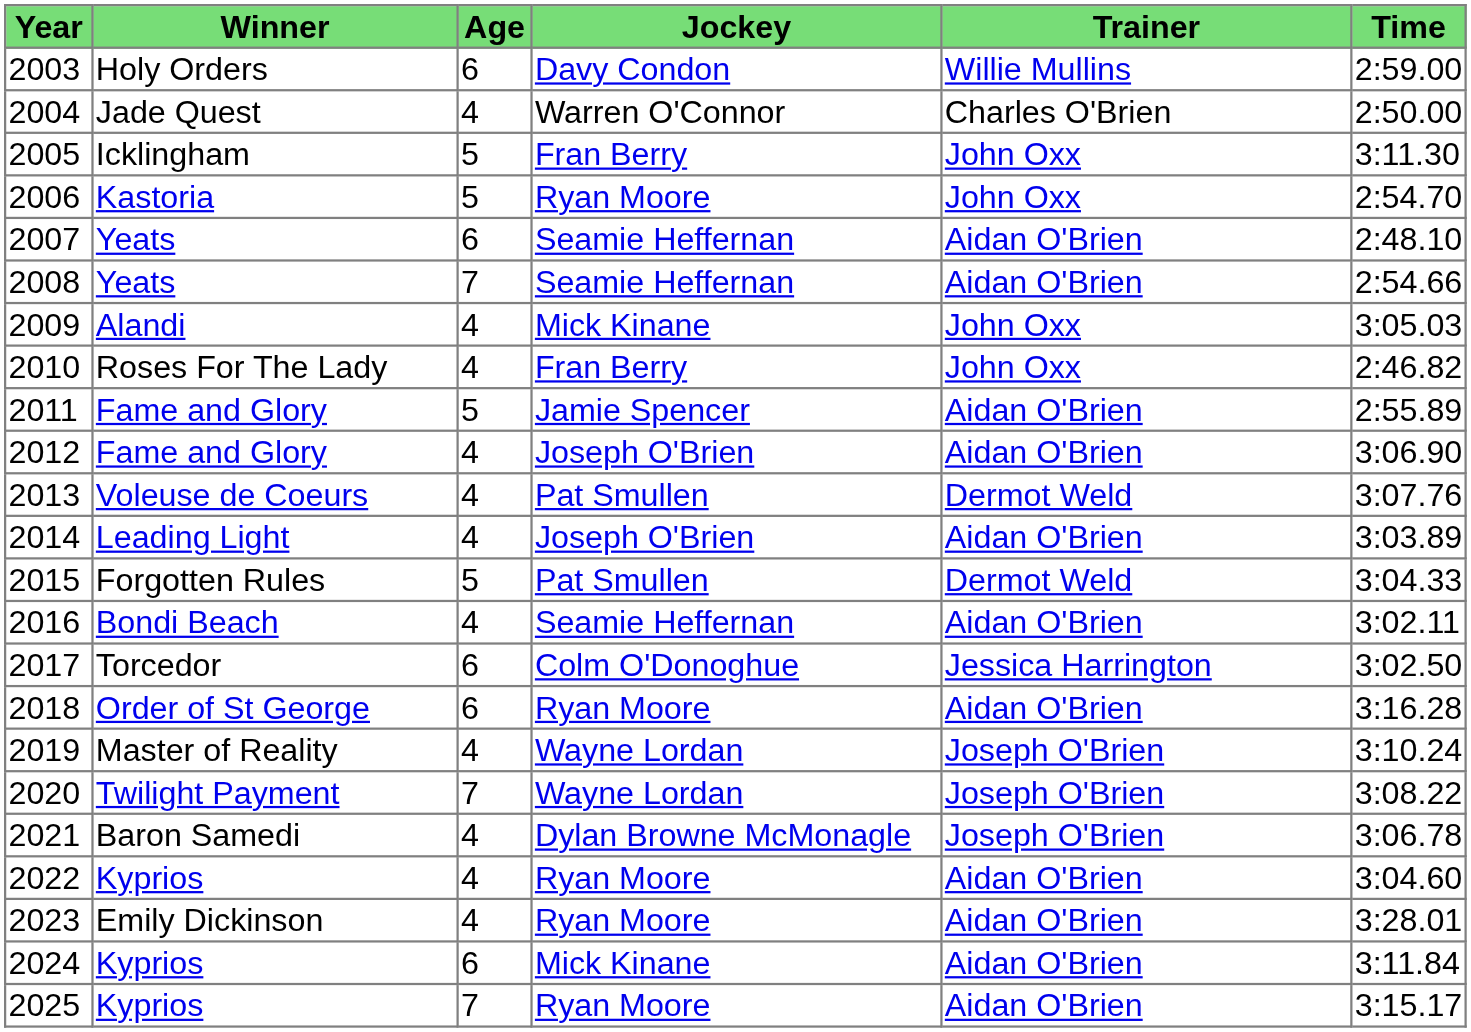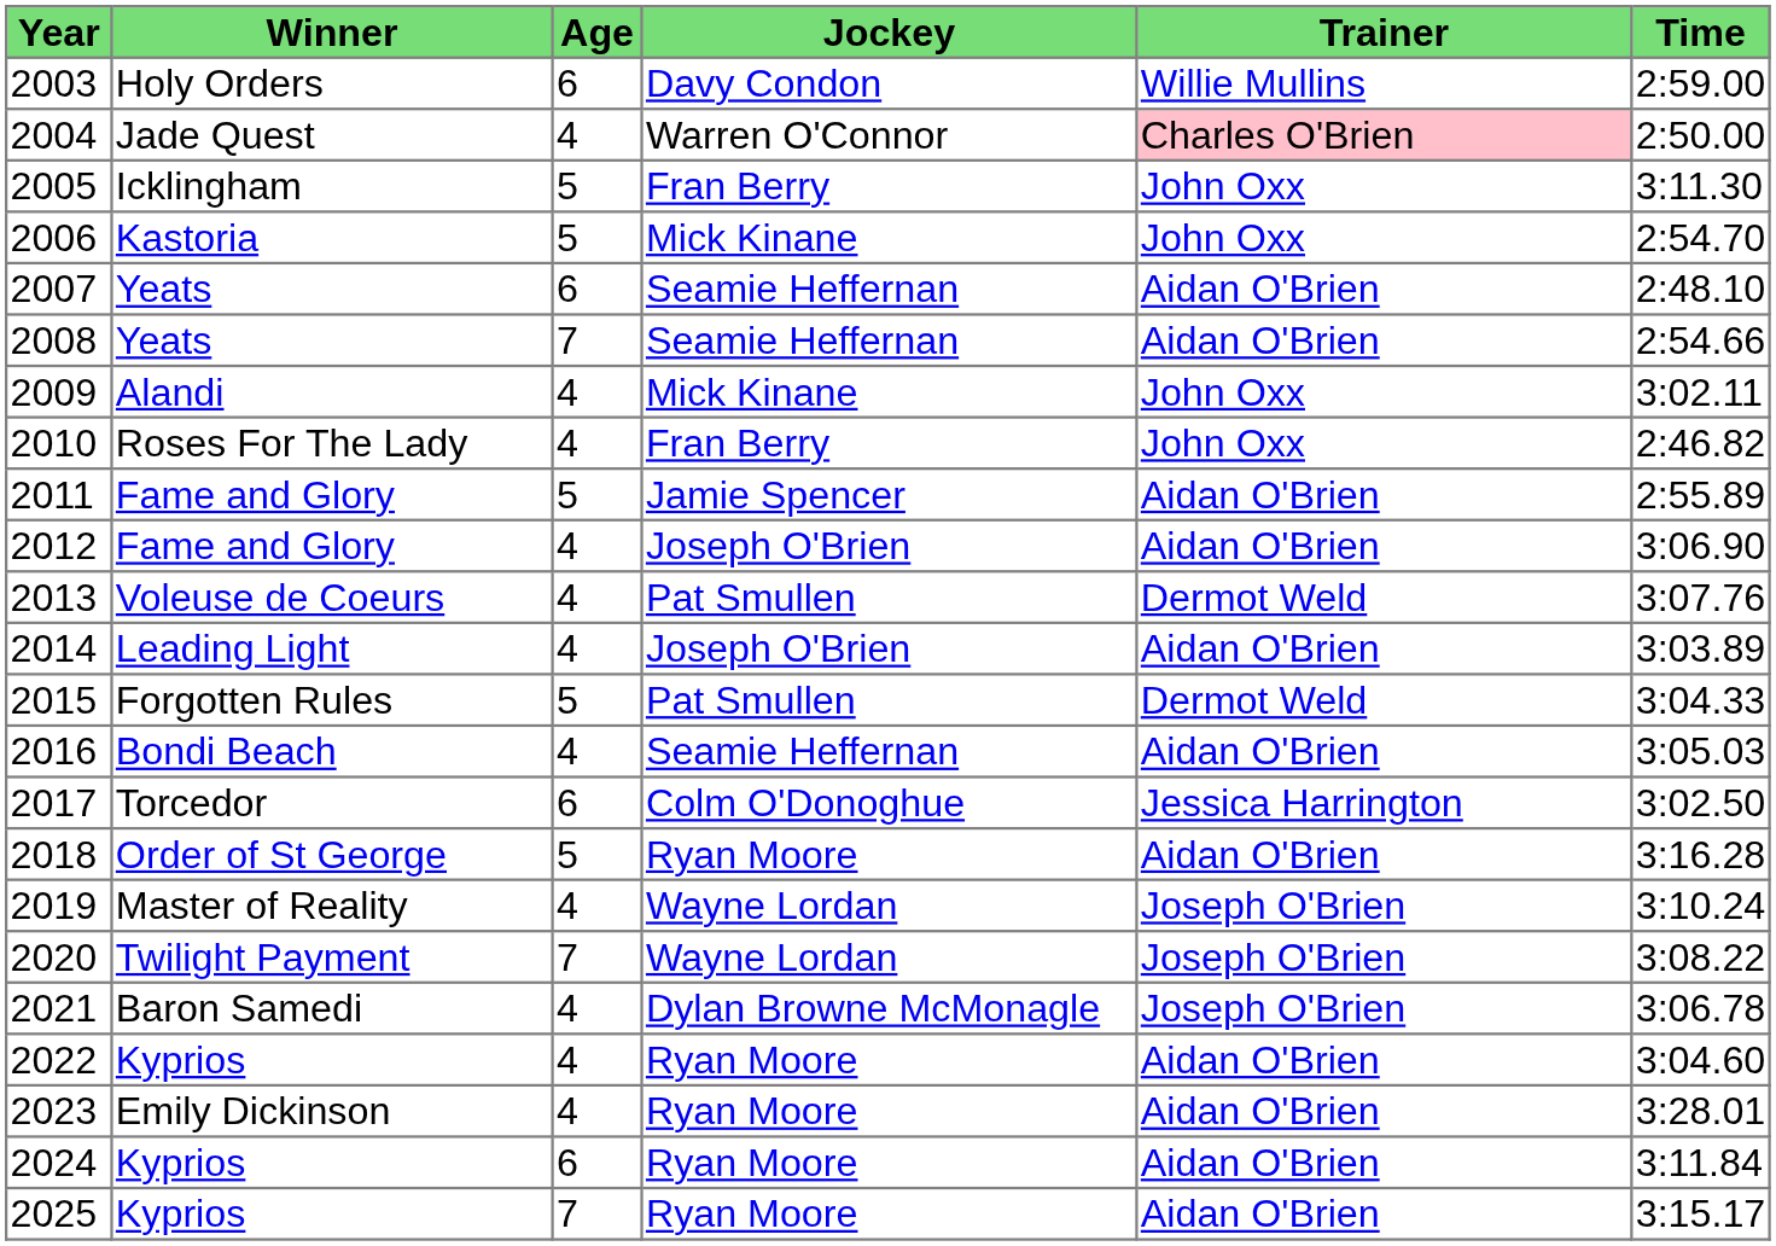2004 | Trainer: no background -> pink background
2006 | Jockey: Ryan Moore -> Mick Kinane
2009 | Time: 3:05.03 -> 3:02.11
2016 | Time: 3:02.11 -> 3:05.03
2018 | Age: 6 -> 5
2024 | Jockey: Mick Kinane -> Ryan Moore
